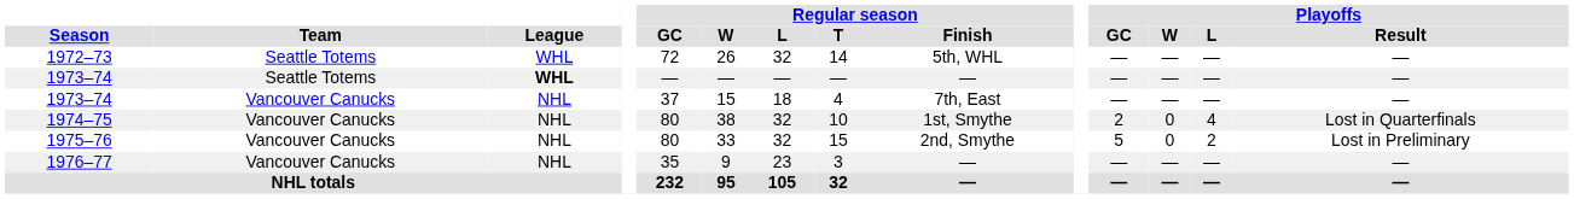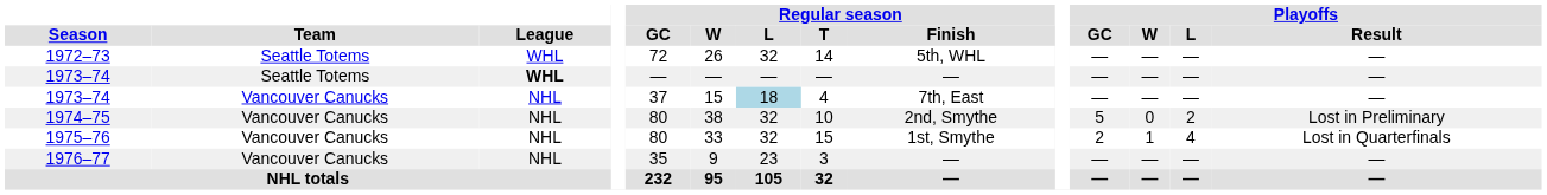1973–74 / Vancouver Canucks | Regular season / L: no background -> lightblue background
1974–75 | Regular season / Finish: 1st, Smythe -> 2nd, Smythe
1974–75 | Playoffs / GC: 2 -> 5
1974–75 | Playoffs / L: 4 -> 2
1974–75 | Playoffs / Result: Lost in Quarterfinals -> Lost in Preliminary
1975–76 | Regular season / Finish: 2nd, Smythe -> 1st, Smythe
1975–76 | Playoffs / GC: 5 -> 2
1975–76 | Playoffs / W: 0 -> 1
1975–76 | Playoffs / L: 2 -> 4
1975–76 | Playoffs / Result: Lost in Preliminary -> Lost in Quarterfinals
